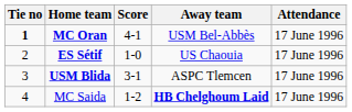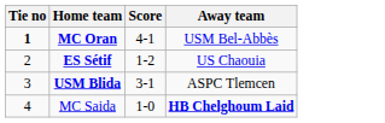- column: Attendance | 17 June 1996 | 17 June 1996 | 17 June 1996 | 17 June 1996
ES Sétif | Score: 1-0 -> 1-2
MC Saida | Score: 1-2 -> 1-0
